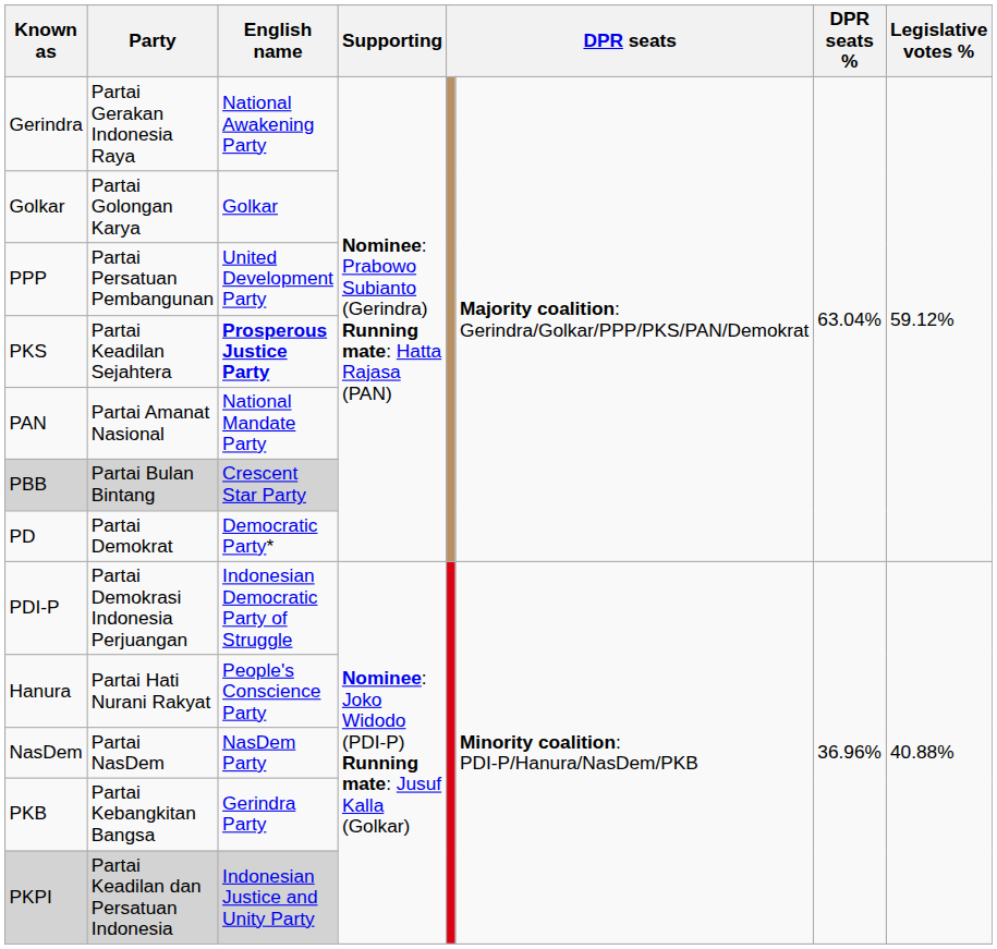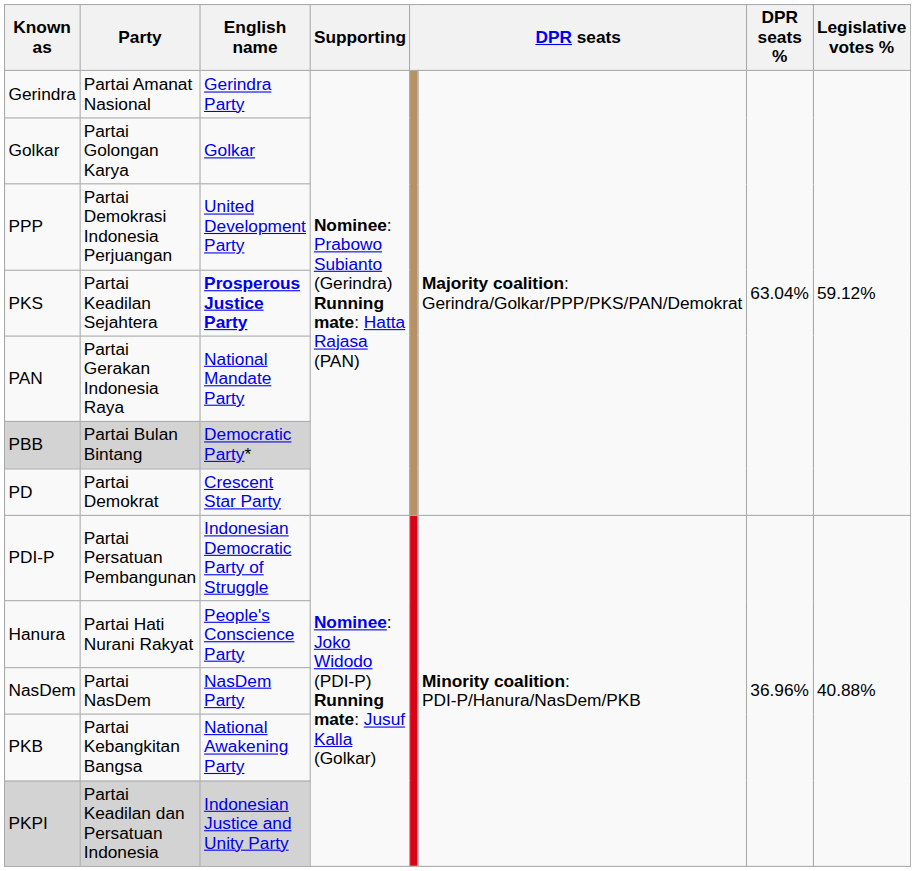Gerindra | Party: Partai Gerakan Indonesia Raya -> Partai Amanat Nasional
Gerindra | English name: National Awakening Party -> Gerindra Party
PPP | Party: Partai Persatuan Pembangunan -> Partai Demokrasi Indonesia Perjuangan
PAN | Party: Partai Amanat Nasional -> Partai Gerakan Indonesia Raya
PBB | English name: Crescent Star Party -> Democratic Party*
PD | English name: Democratic Party* -> Crescent Star Party
PDI-P | Party: Partai Demokrasi Indonesia Perjuangan -> Partai Persatuan Pembangunan
PKB | English name: Gerindra Party -> National Awakening Party
